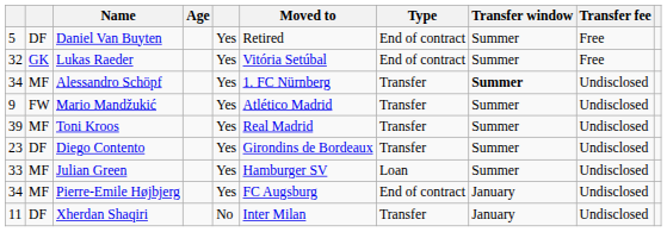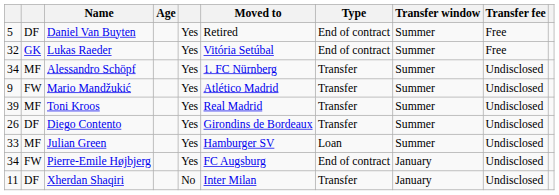Alessandro Schöpf | Transfer window: bold -> normal
Diego Contento | column 1: 23 -> 26
Pierre-Emile Højbjerg | column 2: MF -> FW
